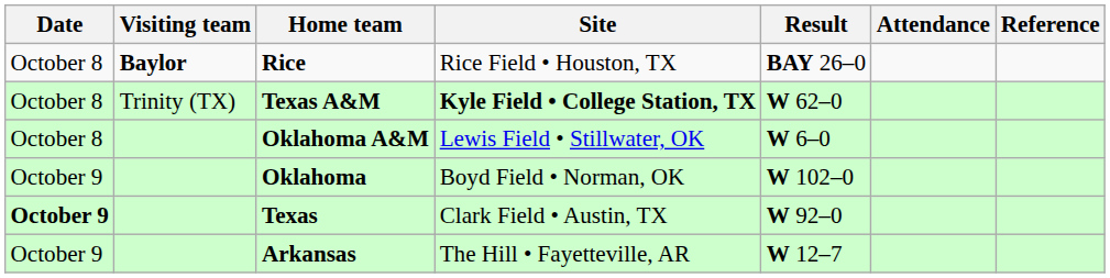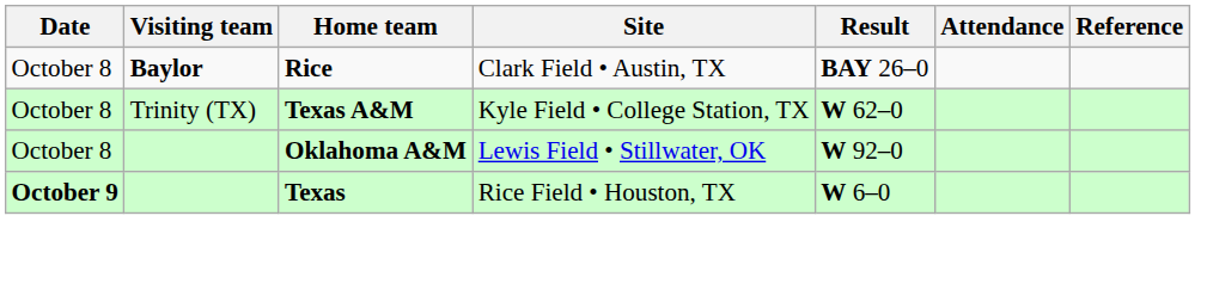Rice | Site: Rice Field • Houston, TX -> Clark Field • Austin, TX
Texas A&M | Site: bold -> normal
Oklahoma A&M | Result: W 6–0 -> W 92–0
- row: October 9 | Oklahoma | Boyd Field • Norman, OK | W 102–0
Texas | Site: Clark Field • Austin, TX -> Rice Field • Houston, TX
Texas | Result: W 92–0 -> W 6–0
- row: October 9 | Arkansas | The Hill • Fayetteville, AR | W 12–7
